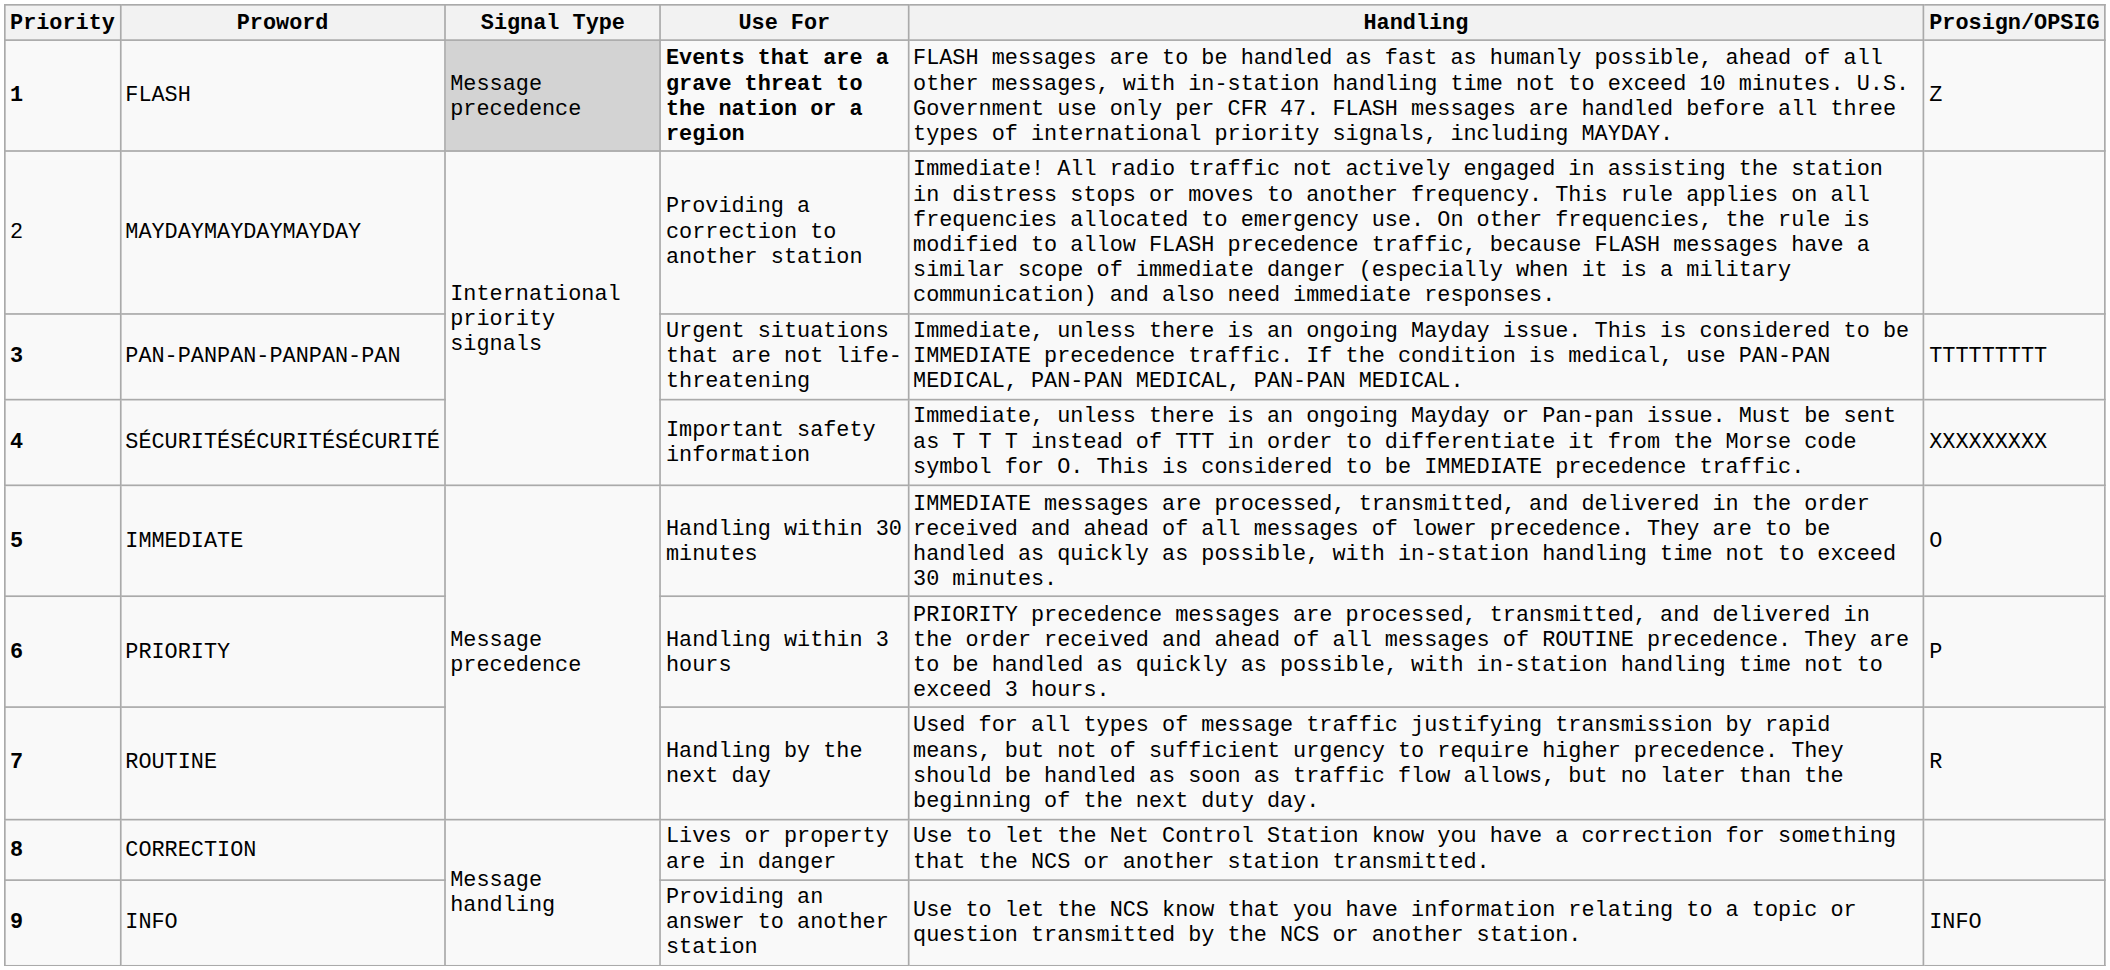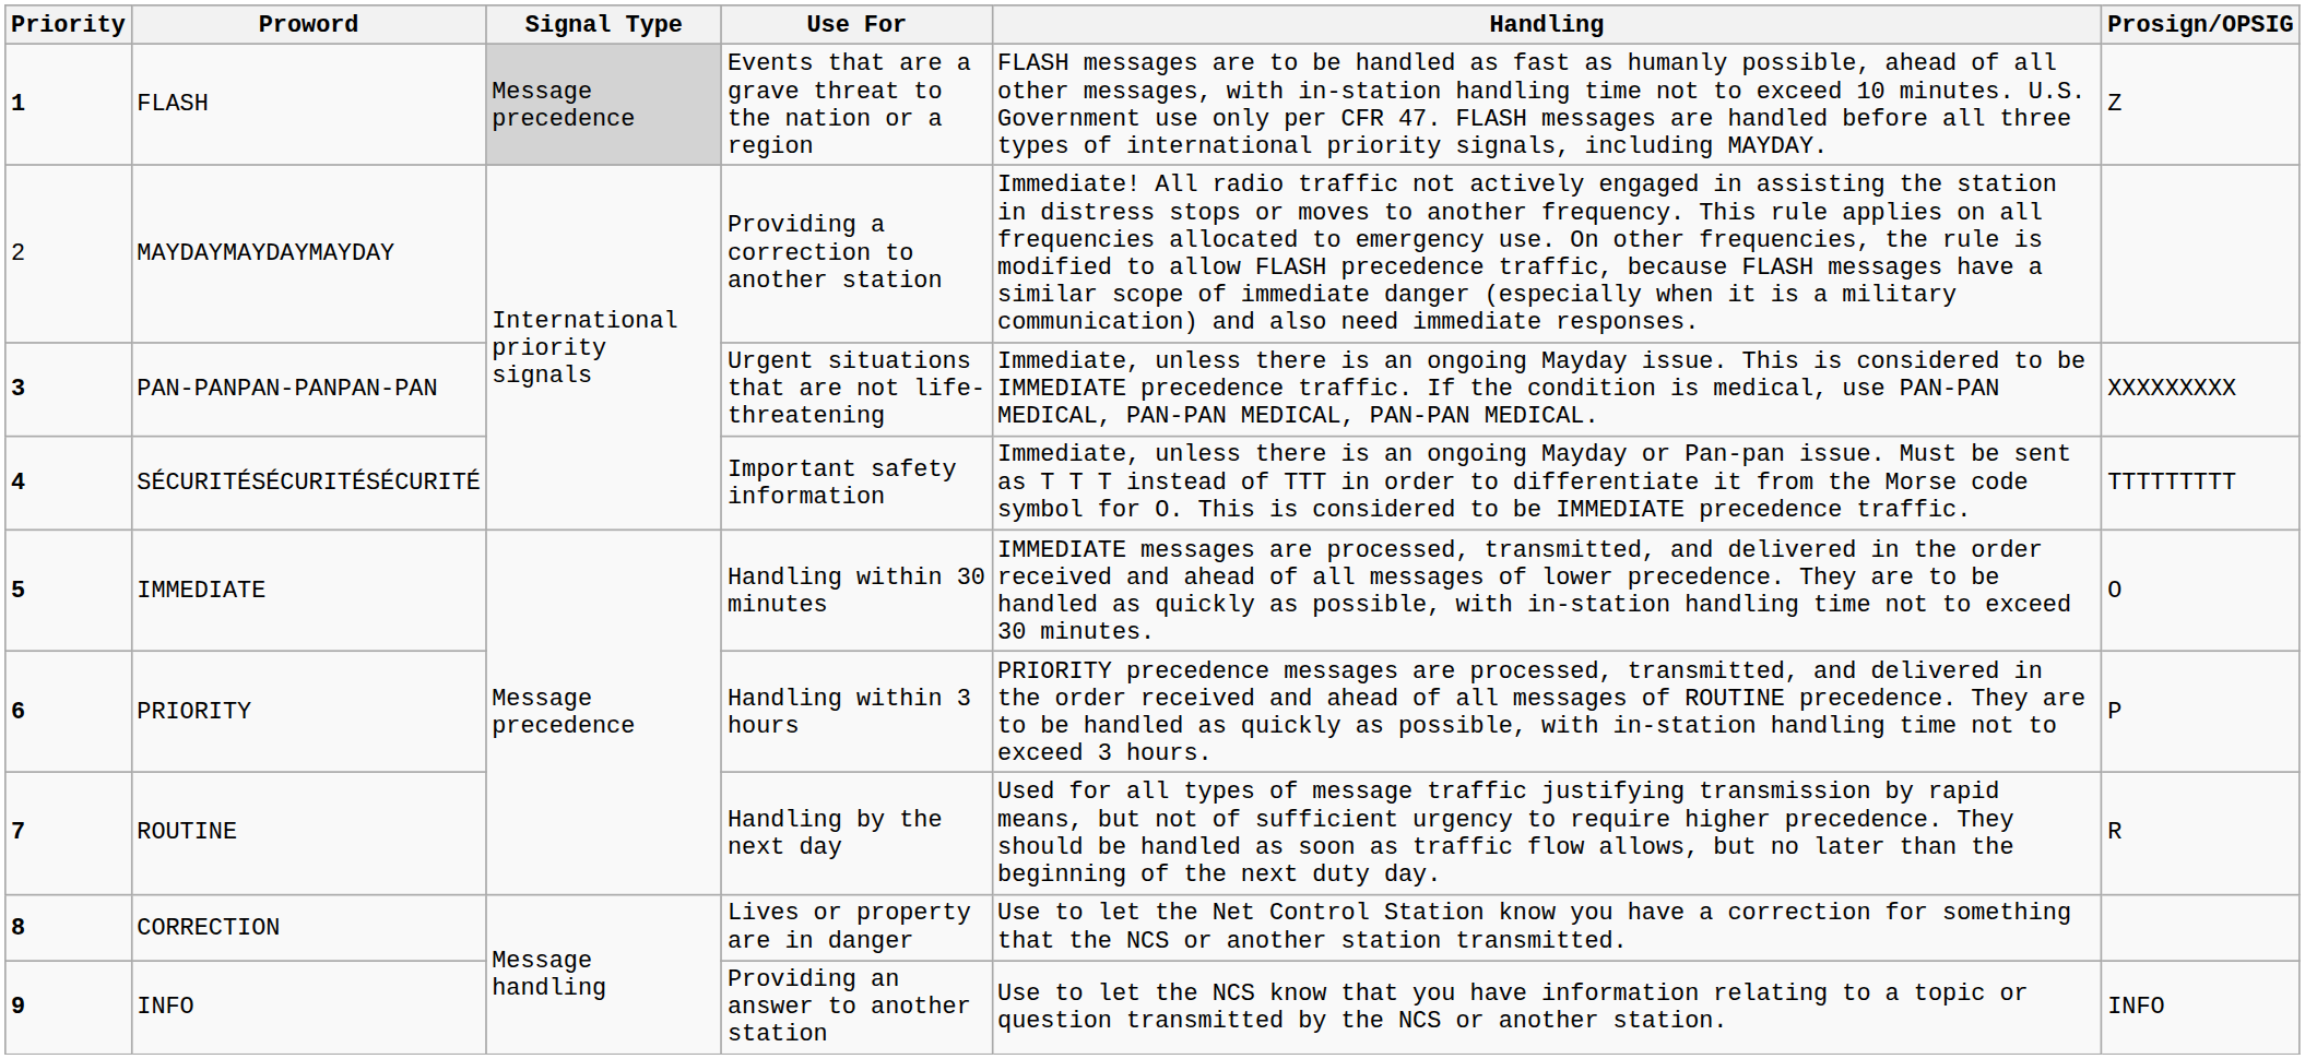FLASH | Use For: bold -> normal
PAN-PANPAN-PANPAN-PAN | Prosign/OPSIG: TTTTTTTTT -> XXXXXXXXX
SÉCURITÉSÉCURITÉSÉCURITÉ | Prosign/OPSIG: XXXXXXXXX -> TTTTTTTTT
